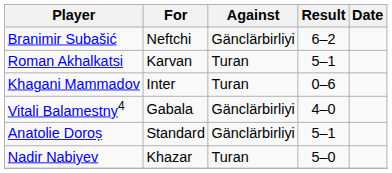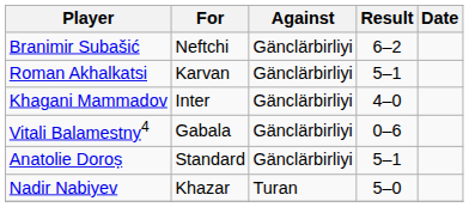Roman Akhalkatsi | Against: Turan -> Gänclärbirliyi
Khagani Mammadov | Against: Turan -> Gänclärbirliyi
Khagani Mammadov | Result: 0–6 -> 4–0
Vitali Balamestny4 | Result: 4–0 -> 0–6
